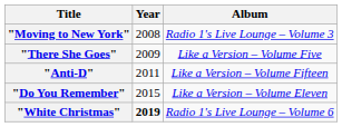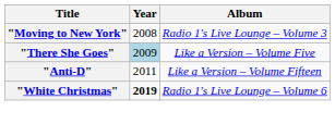"There She Goes" | Year: no background -> lightblue background
- row: "Do You Remember" | 2015 | Like a Version – Volume Eleven
